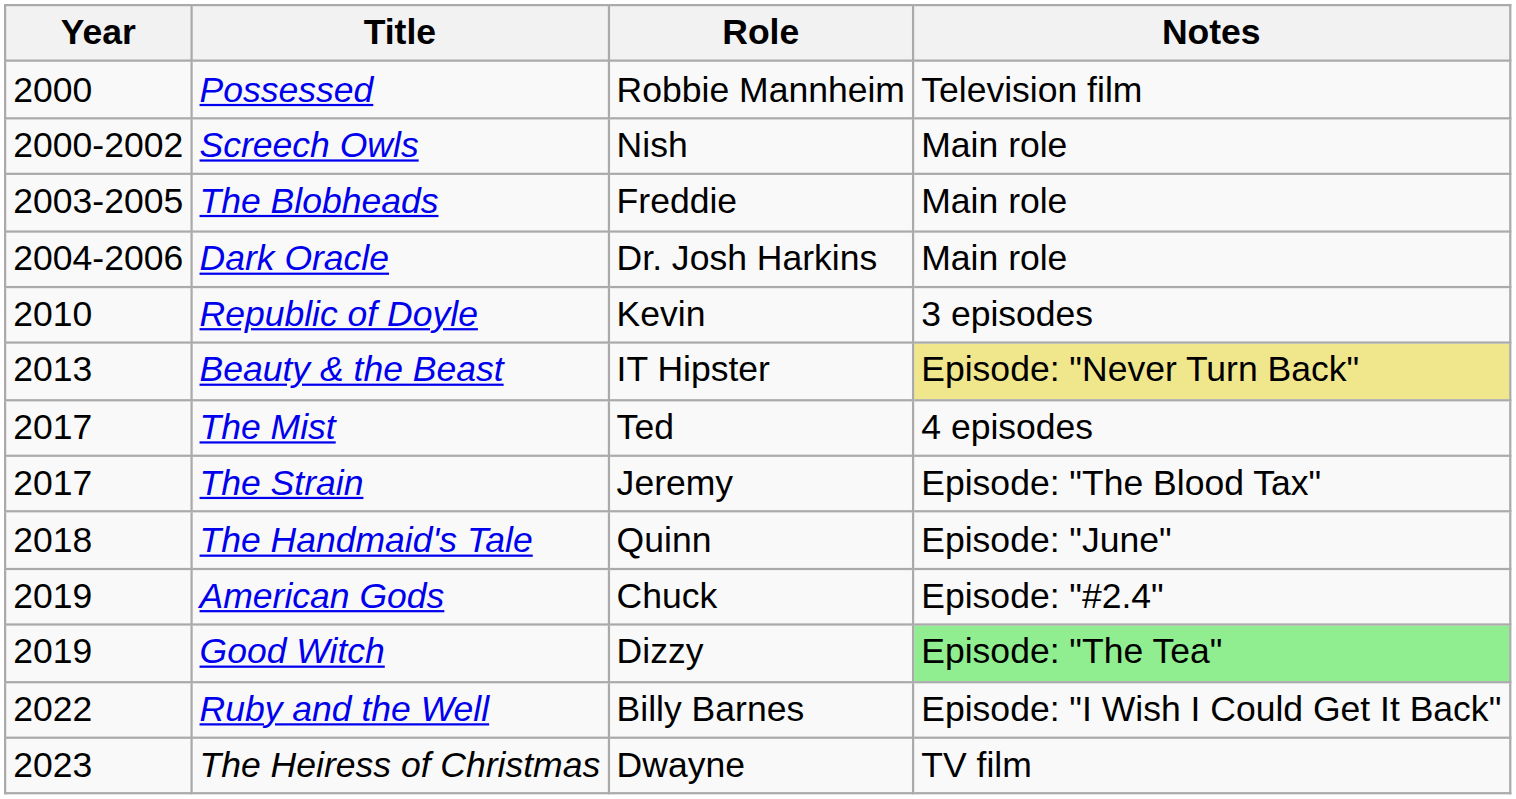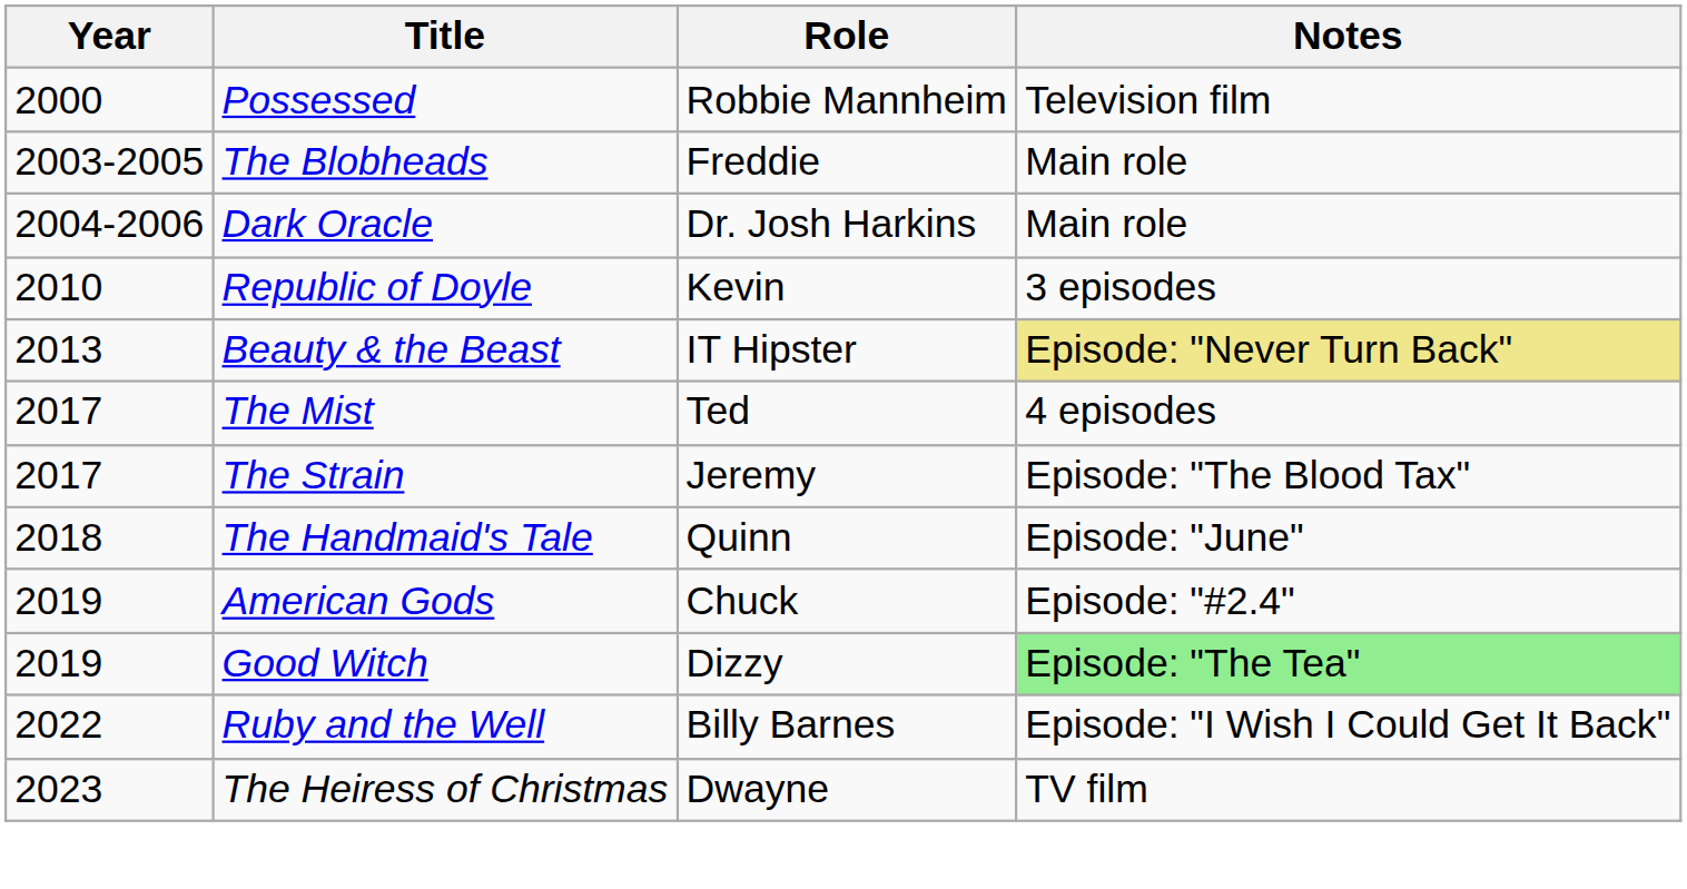- row: 2000-2002 | Screech Owls | Nish | Main role
